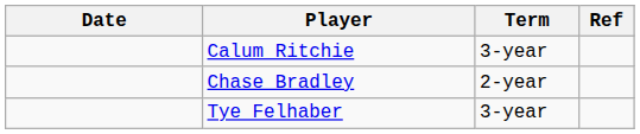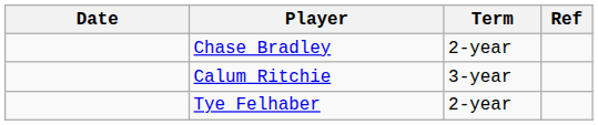rows swapped: Chase Bradley <-> Calum Ritchie
Tye Felhaber | Term: 3-year -> 2-year
